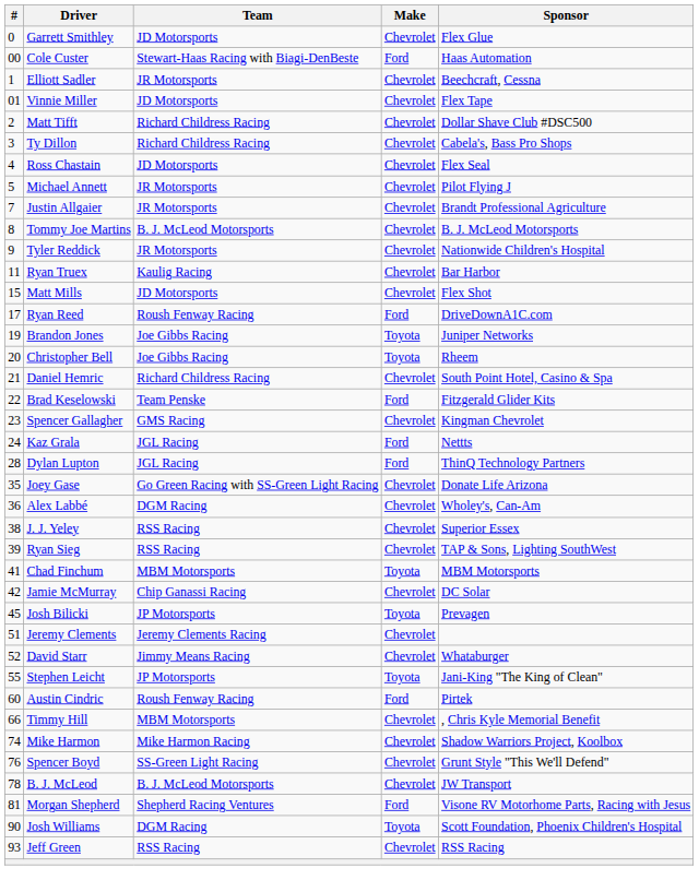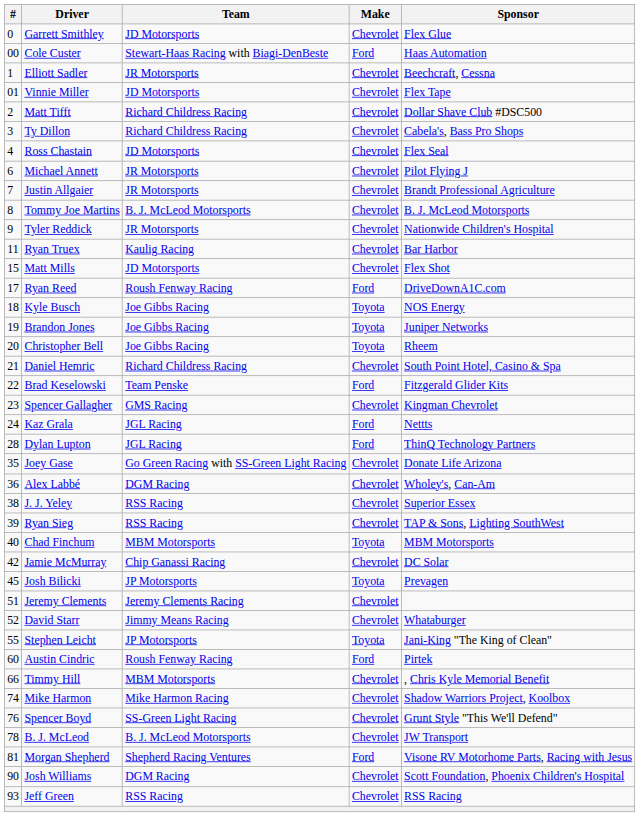Michael Annett | #: 5 -> 6
+ row: 18 | Kyle Busch | Joe Gibbs Racing | Toyota | NOS Energy
Chad Finchum | #: 41 -> 40
Josh Williams | Make: Toyota -> Chevrolet
